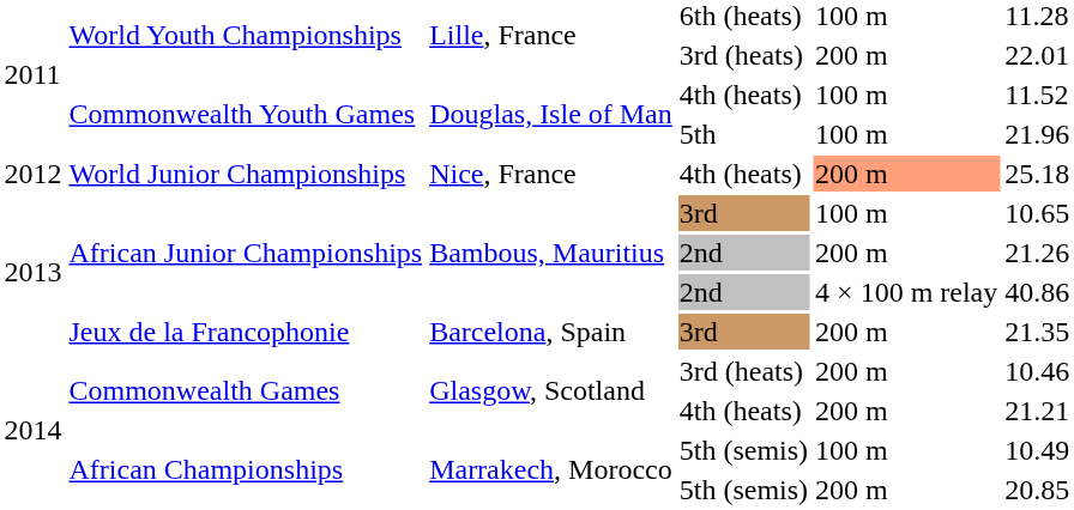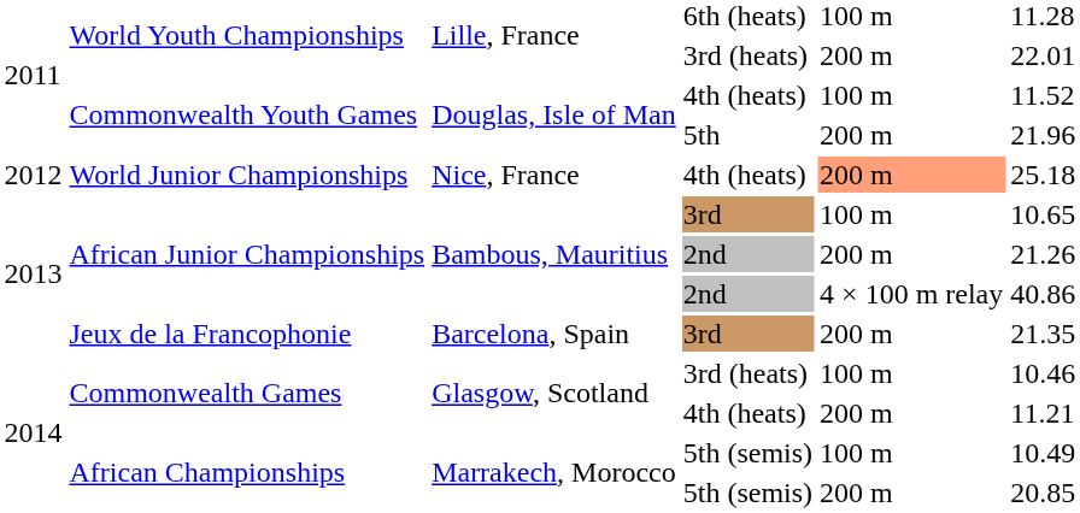Commonwealth Youth Games / 5th | column 5: 100 m -> 200 m
Commonwealth Games / 3rd (heats) | column 5: 200 m -> 100 m
Commonwealth Games / 4th (heats) | column 6: 21.21 -> 11.21
